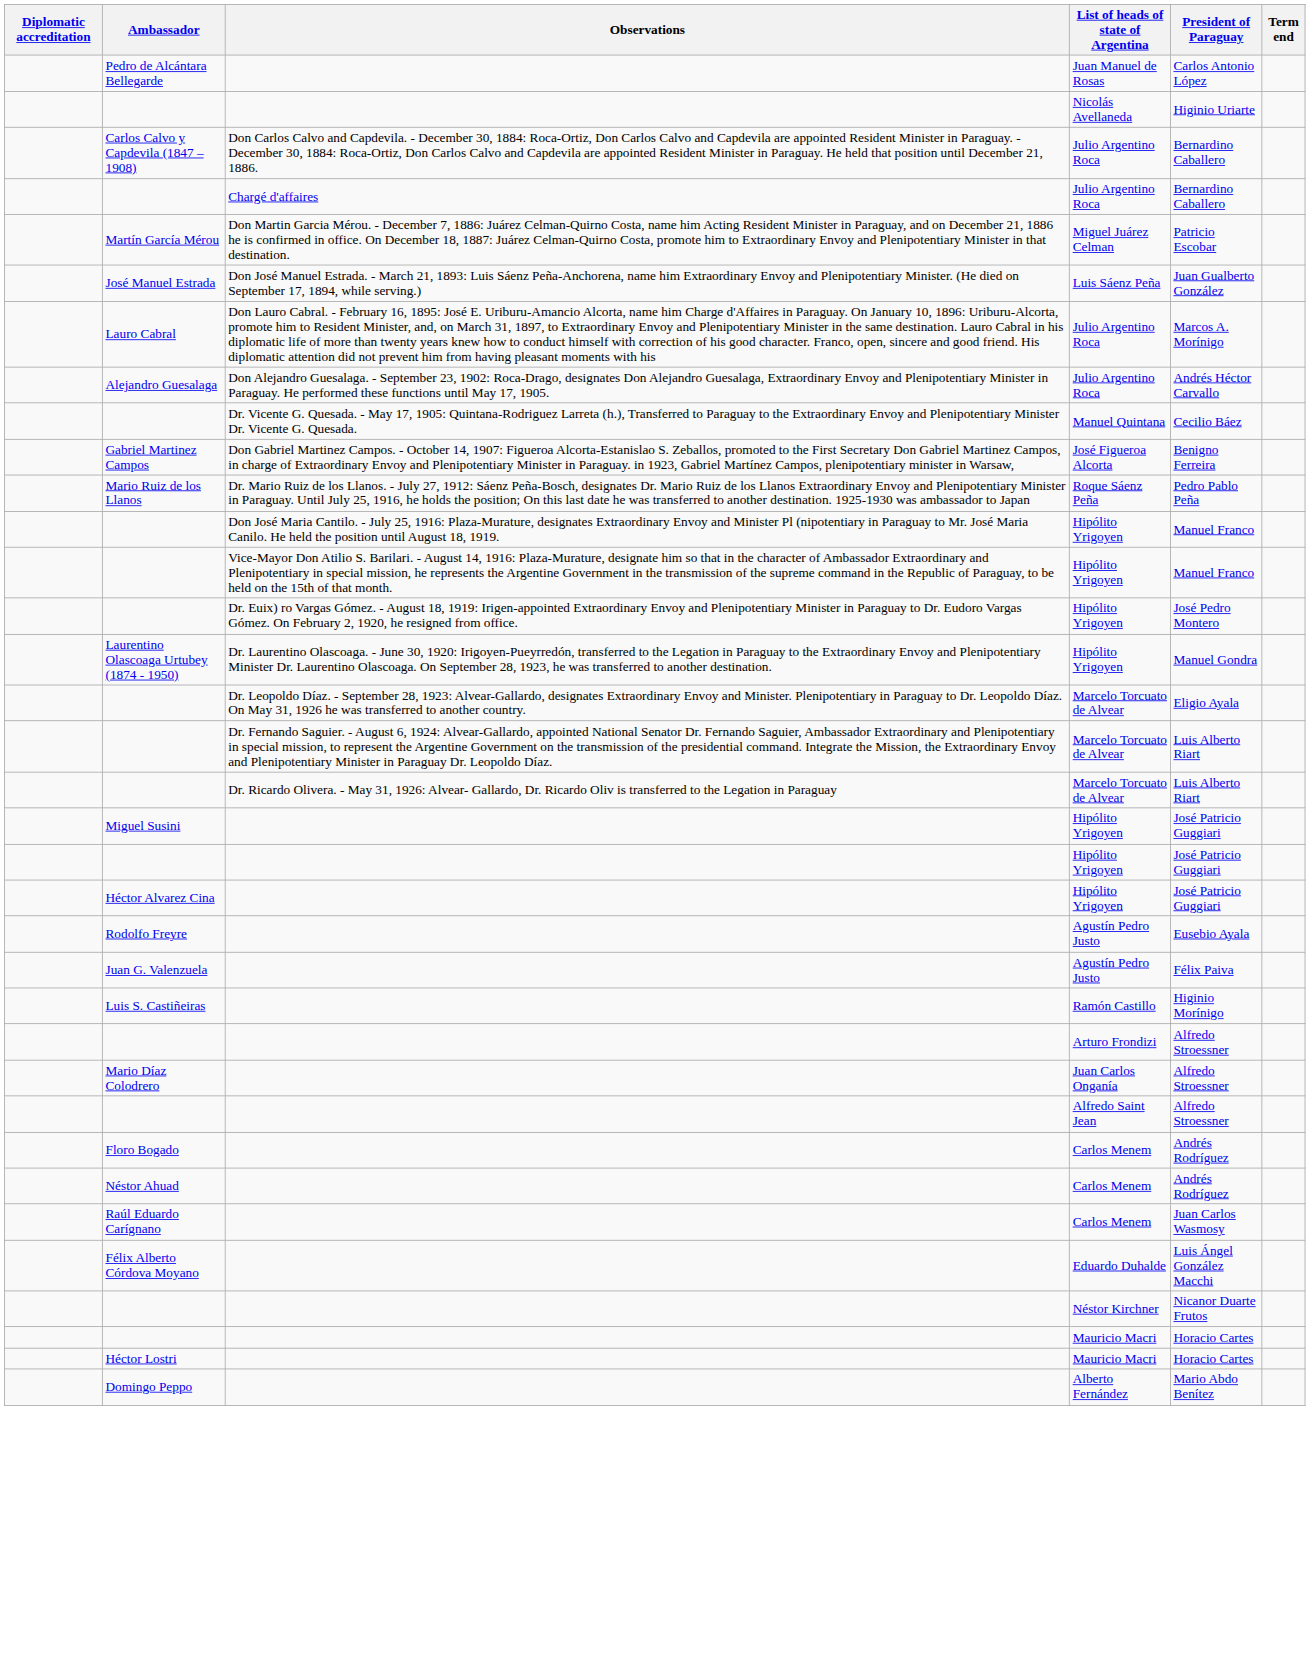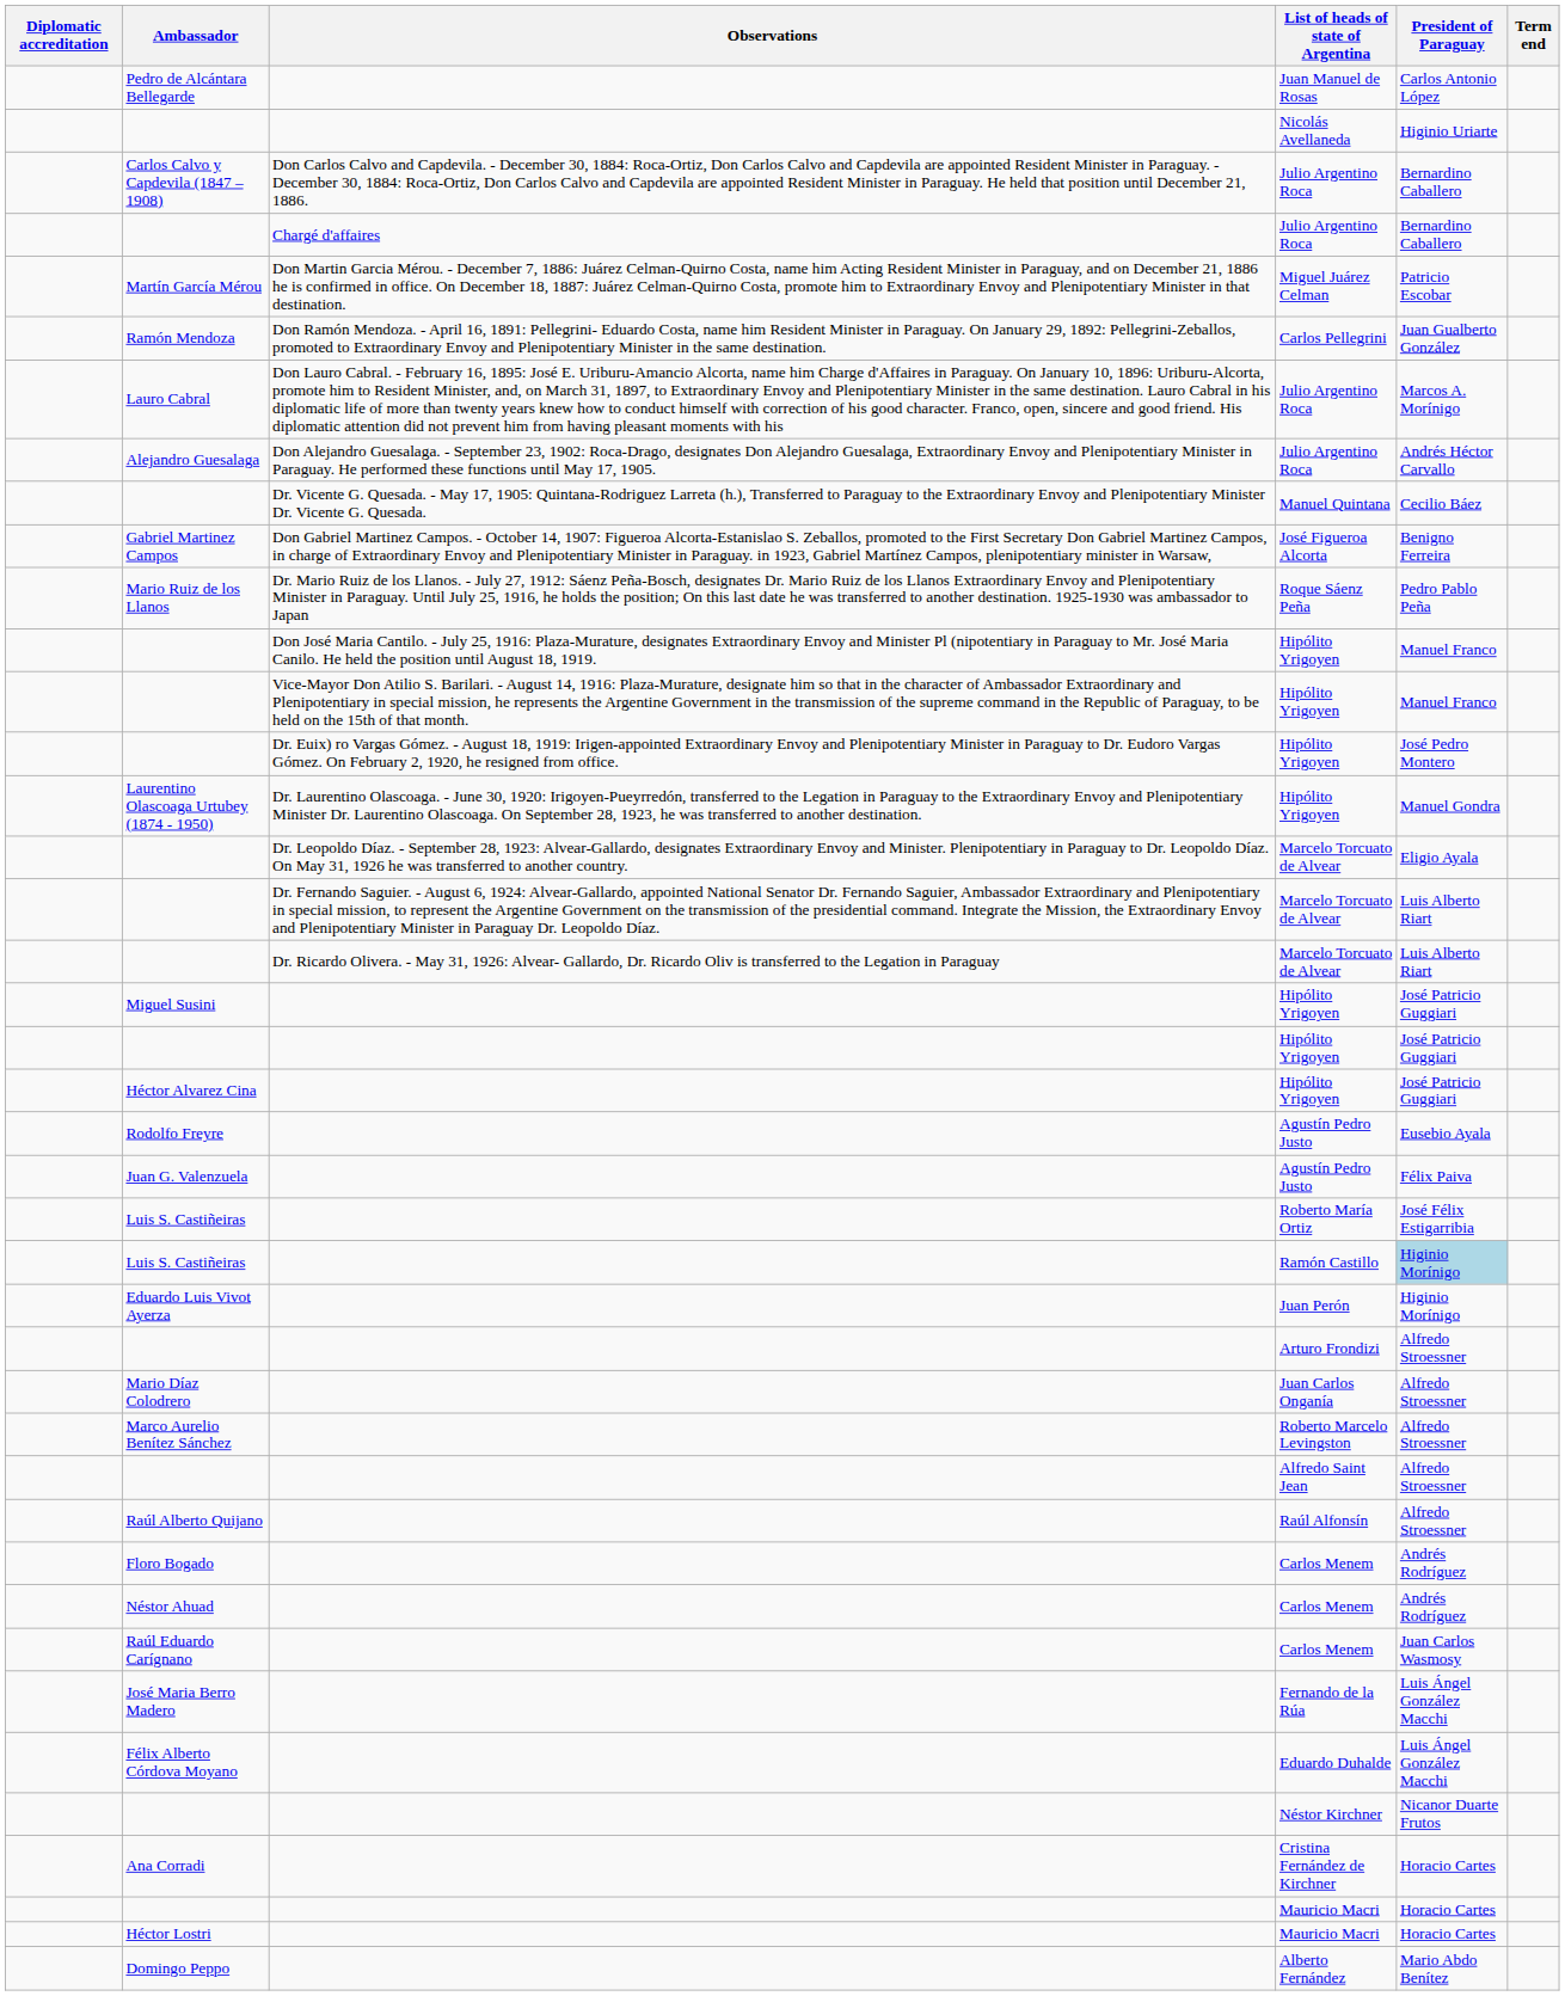+ row: Ramón Mendoza | Don Ramón Mendoza. - April 16, 1891: Pellegrini- Eduardo Costa, name him Resident Minister in Paraguay. On January 29, 1892: Pellegrini-Zeballos, promoted to Extraordinary Envoy and Plenipotentiary Minister in the same destination. | Carlos Pellegrini | Juan Gualberto González
- row: José Manuel Estrada | Don José Manuel Estrada. - March 21, 1893: Luis Sáenz Peña-Anchorena, name him Extraordinary Envoy and Plenipotentiary Minister. (He died on September 17, 1894, while serving.) | Luis Sáenz Peña | Juan Gualberto González
+ row: Luis S. Castiñeiras | Roberto María Ortiz | José Félix Estigarribia
Luis S. Castiñeiras / Ramón Castillo | President of Paraguay: no background -> lightblue background
+ row: Eduardo Luis Vivot Ayerza | Juan Perón | Higinio Morínigo
+ row: Marco Aurelio Benítez Sánchez | Roberto Marcelo Levingston | Alfredo Stroessner
+ row: Raúl Alberto Quijano | Raúl Alfonsín | Alfredo Stroessner
+ row: José Maria Berro Madero | Fernando de la Rúa | Luis Ángel González Macchi
+ row: Ana Corradi | Cristina Fernández de Kirchner | Horacio Cartes
